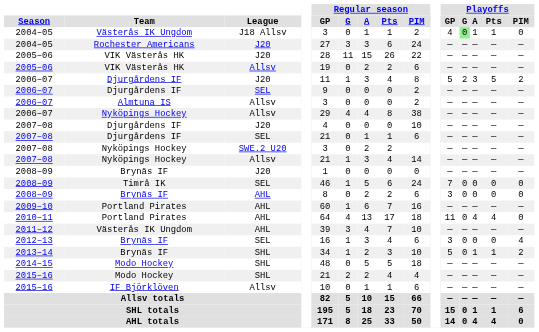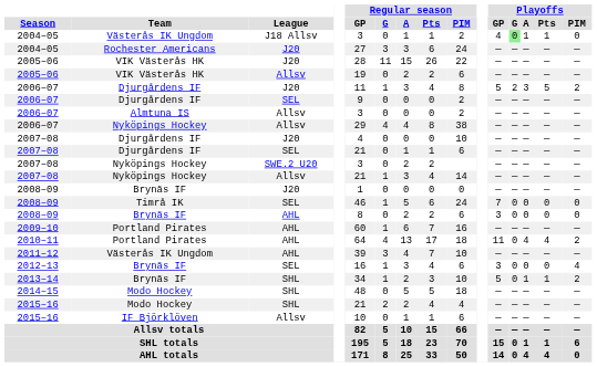2010–11 | Playoffs / PIM: 0 -> 2
